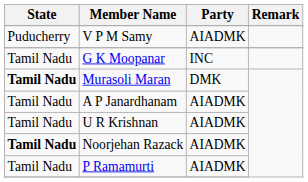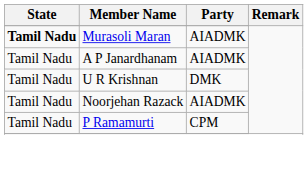- row: Puducherry | V P M Samy | AIADMK
- row: Tamil Nadu | G K Moopanar | INC
Murasoli Maran | Party: DMK -> AIADMK
U R Krishnan | Party: AIADMK -> DMK
Noorjehan Razack | State: bold -> normal
P Ramamurti | Party: AIADMK -> CPM
